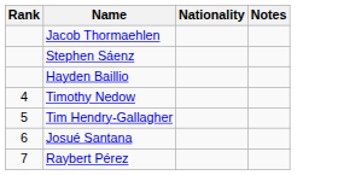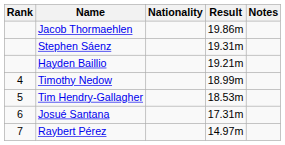+ column: Result | 19.86m | 19.31m | 19.21m | 18.99m | 18.53m | 17.31m | 14.97m
